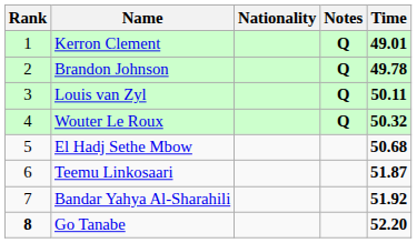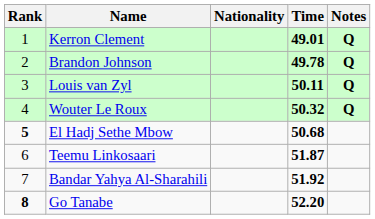columns swapped: Time <-> Notes
El Hadj Sethe Mbow | Rank: normal -> bold
